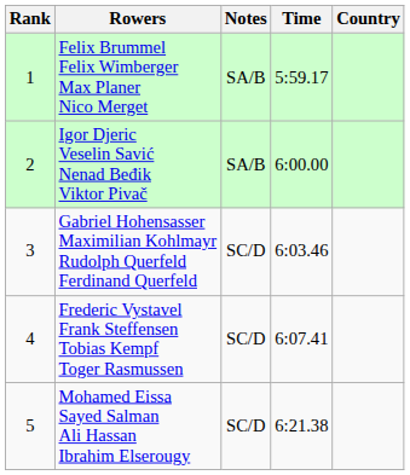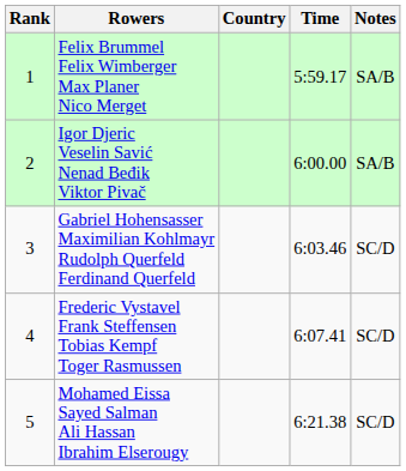columns swapped: Country <-> Notes
